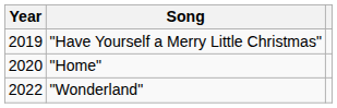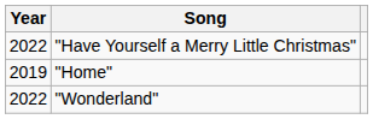"Have Yourself a Merry Little Christmas" | Year: 2019 -> 2022
"Home" | Year: 2020 -> 2019
